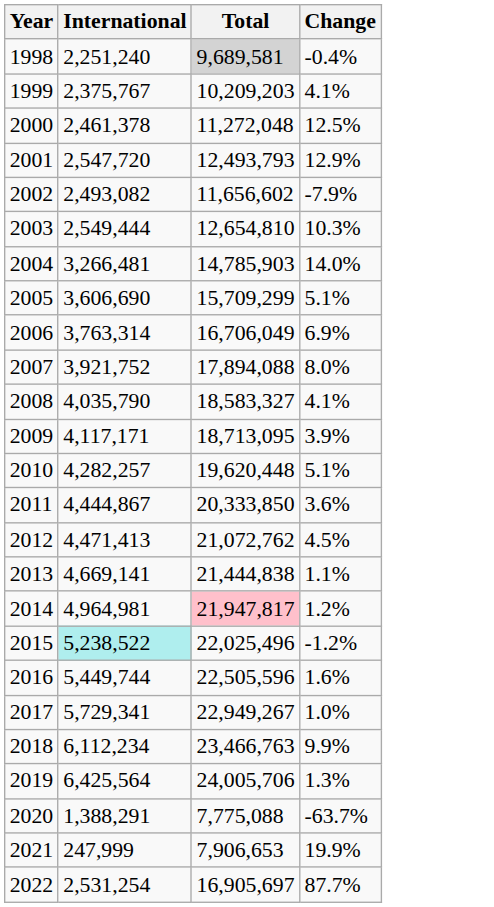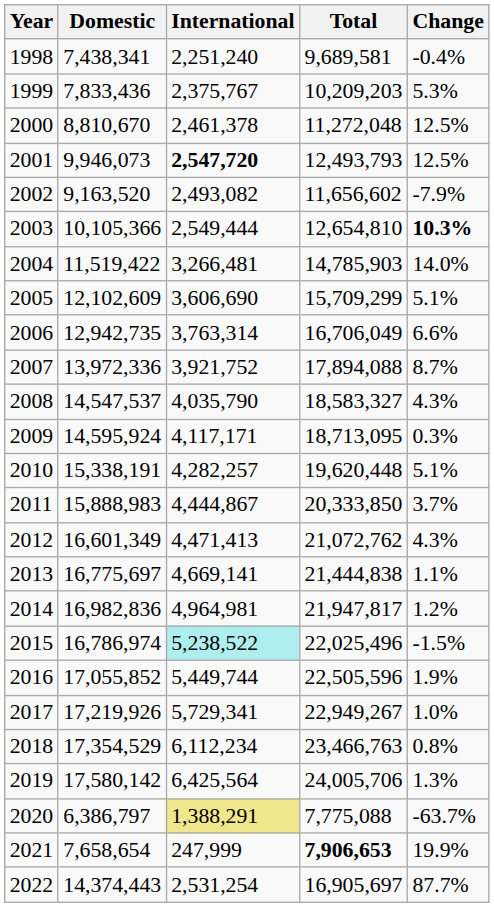+ column: Domestic | 7,438,341 | 7,833,436 | 8,810,670 | 9,946,073 | 9,163,520 | 10,105,366 | 11,519,422 | 12,102,609 | 12,942,735 | 13,972,336 | 14,547,537 | 14,595,924 | 15,338,191 | 15,888,983 | 16,601,349 | 16,775,697 | 16,982,836 | 16,786,974 | 17,055,852 | 17,219,926 | 17,354,529 | 17,580,142 | 6,386,797 | 7,658,654 | 14,374,443
1998 | Total: lightgrey background -> no background
1999 | Change: 4.1% -> 5.3%
2001 | International: normal -> bold
2001 | Change: 12.9% -> 12.5%
2003 | Change: normal -> bold
2006 | Change: 6.9% -> 6.6%
2007 | Change: 8.0% -> 8.7%
2008 | Change: 4.1% -> 4.3%
2009 | Change: 3.9% -> 0.3%
2011 | Change: 3.6% -> 3.7%
2012 | Change: 4.5% -> 4.3%
2014 | Total: pink background -> no background
2015 | Change: -1.2% -> -1.5%
2016 | Change: 1.6% -> 1.9%
2018 | Change: 9.9% -> 0.8%
2020 | International: no background -> khaki background
2021 | Total: normal -> bold
